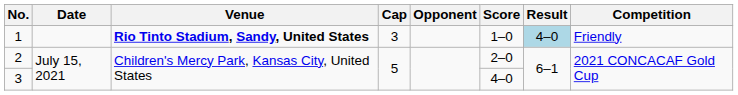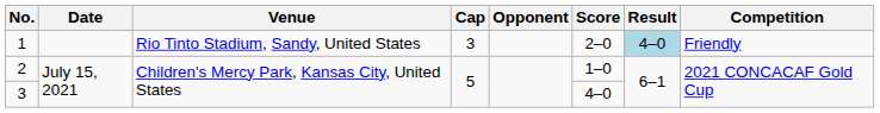1 | Venue: bold -> normal
1 | Score: 1–0 -> 2–0
2 | Score: 2–0 -> 1–0
